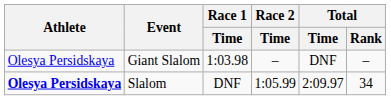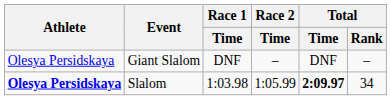Giant Slalom | Race 1 / Time: 1:03.98 -> DNF
Slalom | Race 1 / Time: DNF -> 1:03.98
Slalom | Total / Time: normal -> bold
